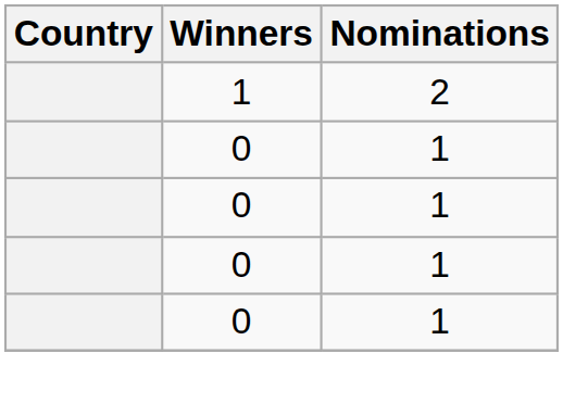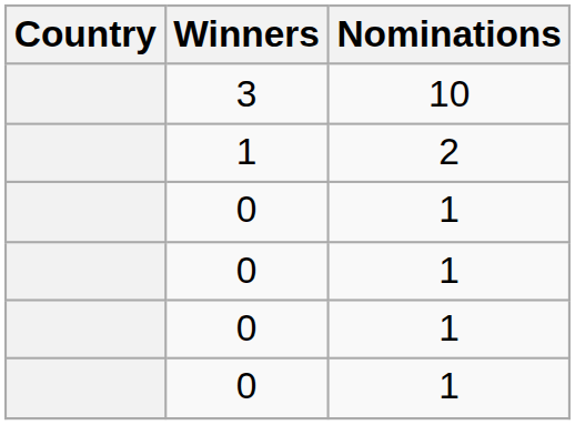+ row: 3 | 10
